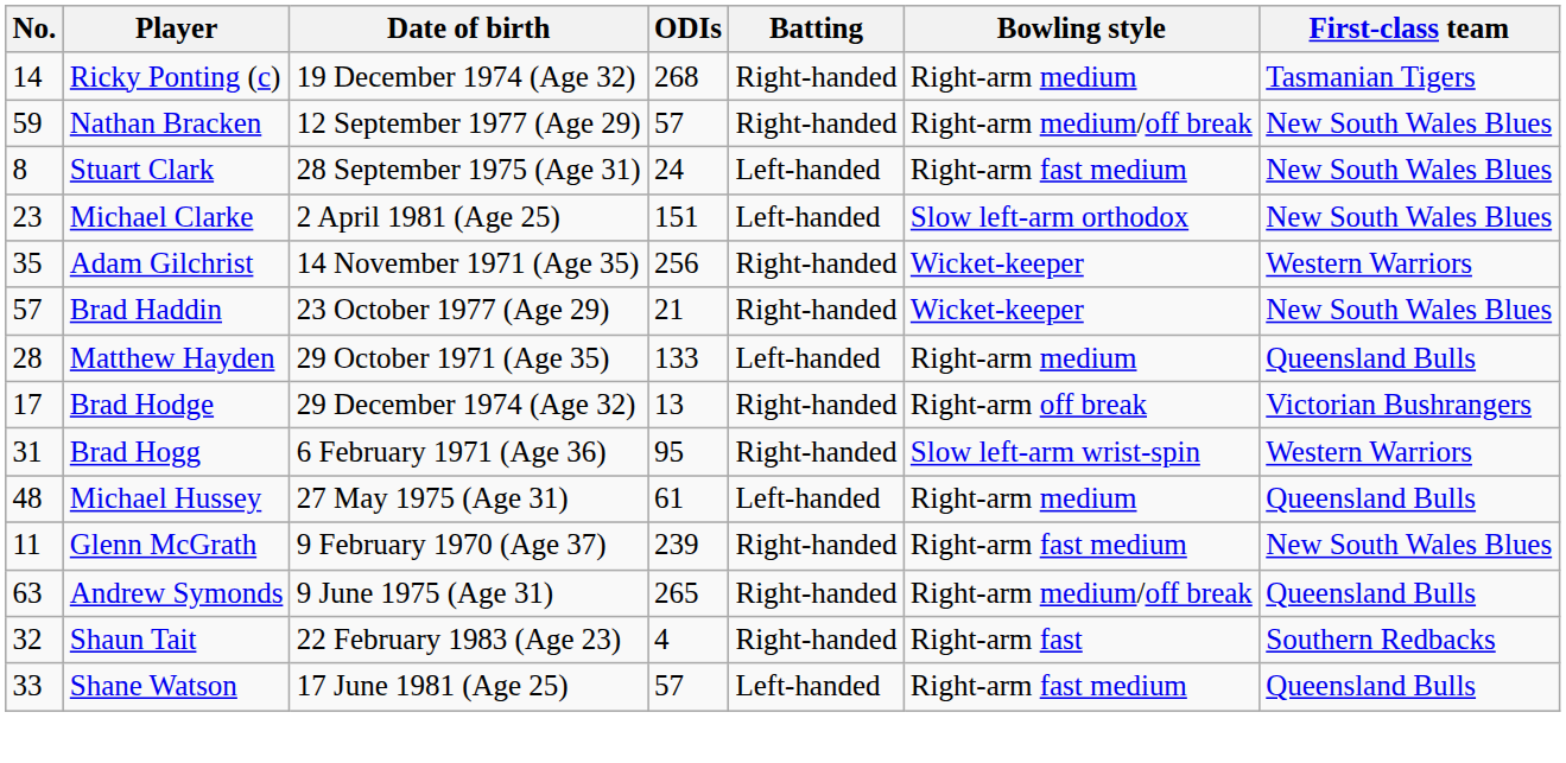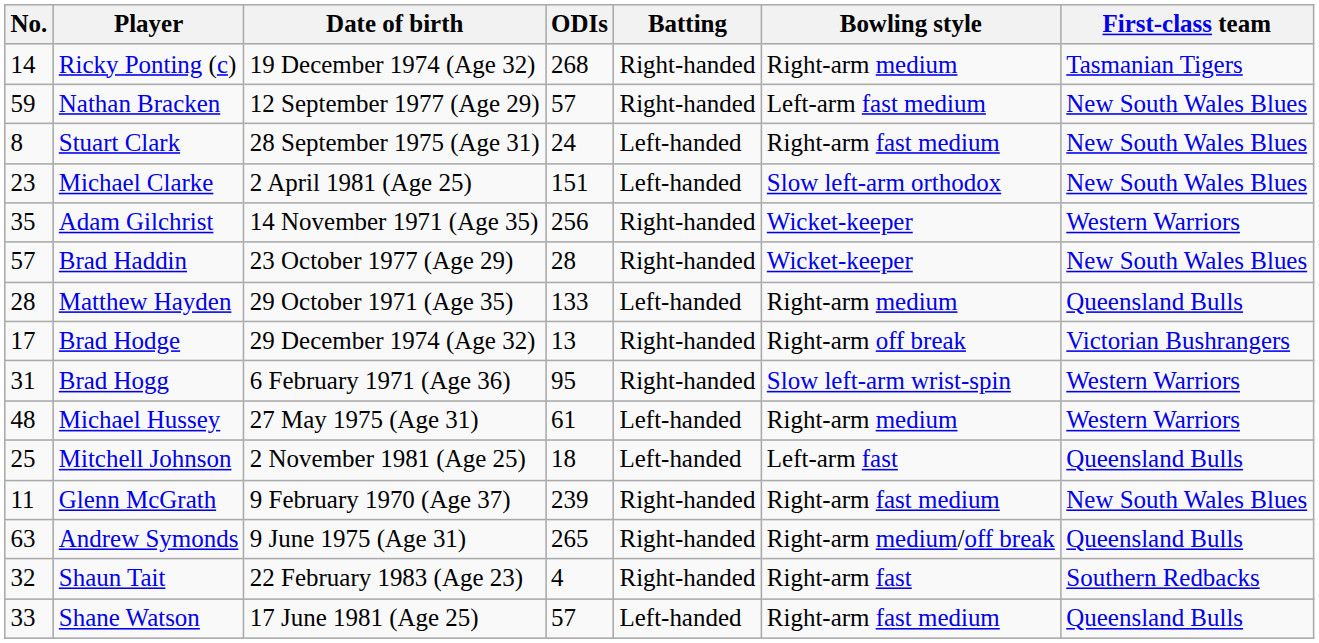Nathan Bracken | Bowling style: Right-arm medium/off break -> Left-arm fast medium
Brad Haddin | ODIs: 21 -> 28
Michael Hussey | First-class team: Queensland Bulls -> Western Warriors
+ row: 25 | Mitchell Johnson | 2 November 1981 (Age 25) | 18 | Left-handed | Left-arm fast | Queensland Bulls
